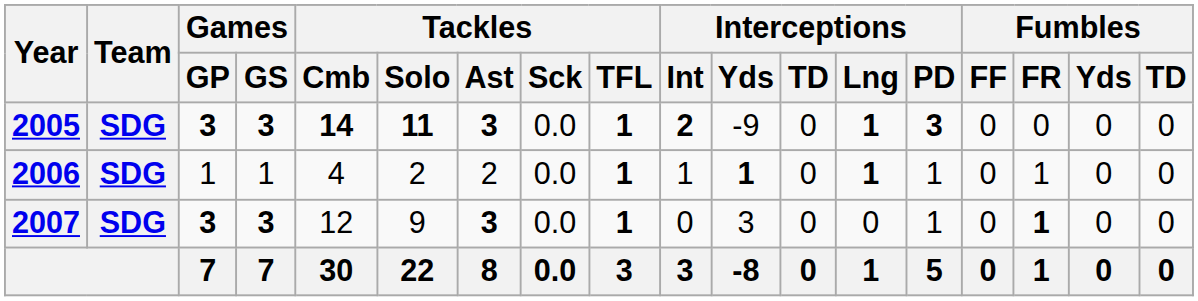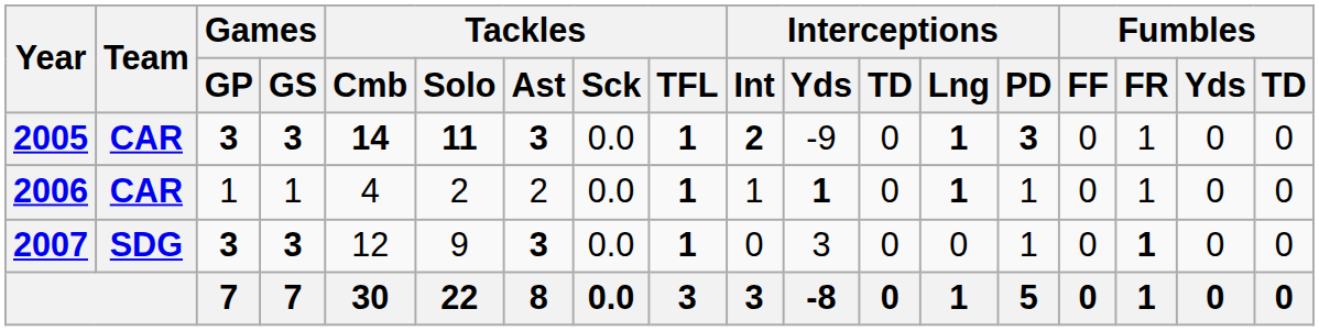2005 | Team: SDG -> CAR
2005 | Fumbles / FR: 0 -> 1
2006 | Team: SDG -> CAR
